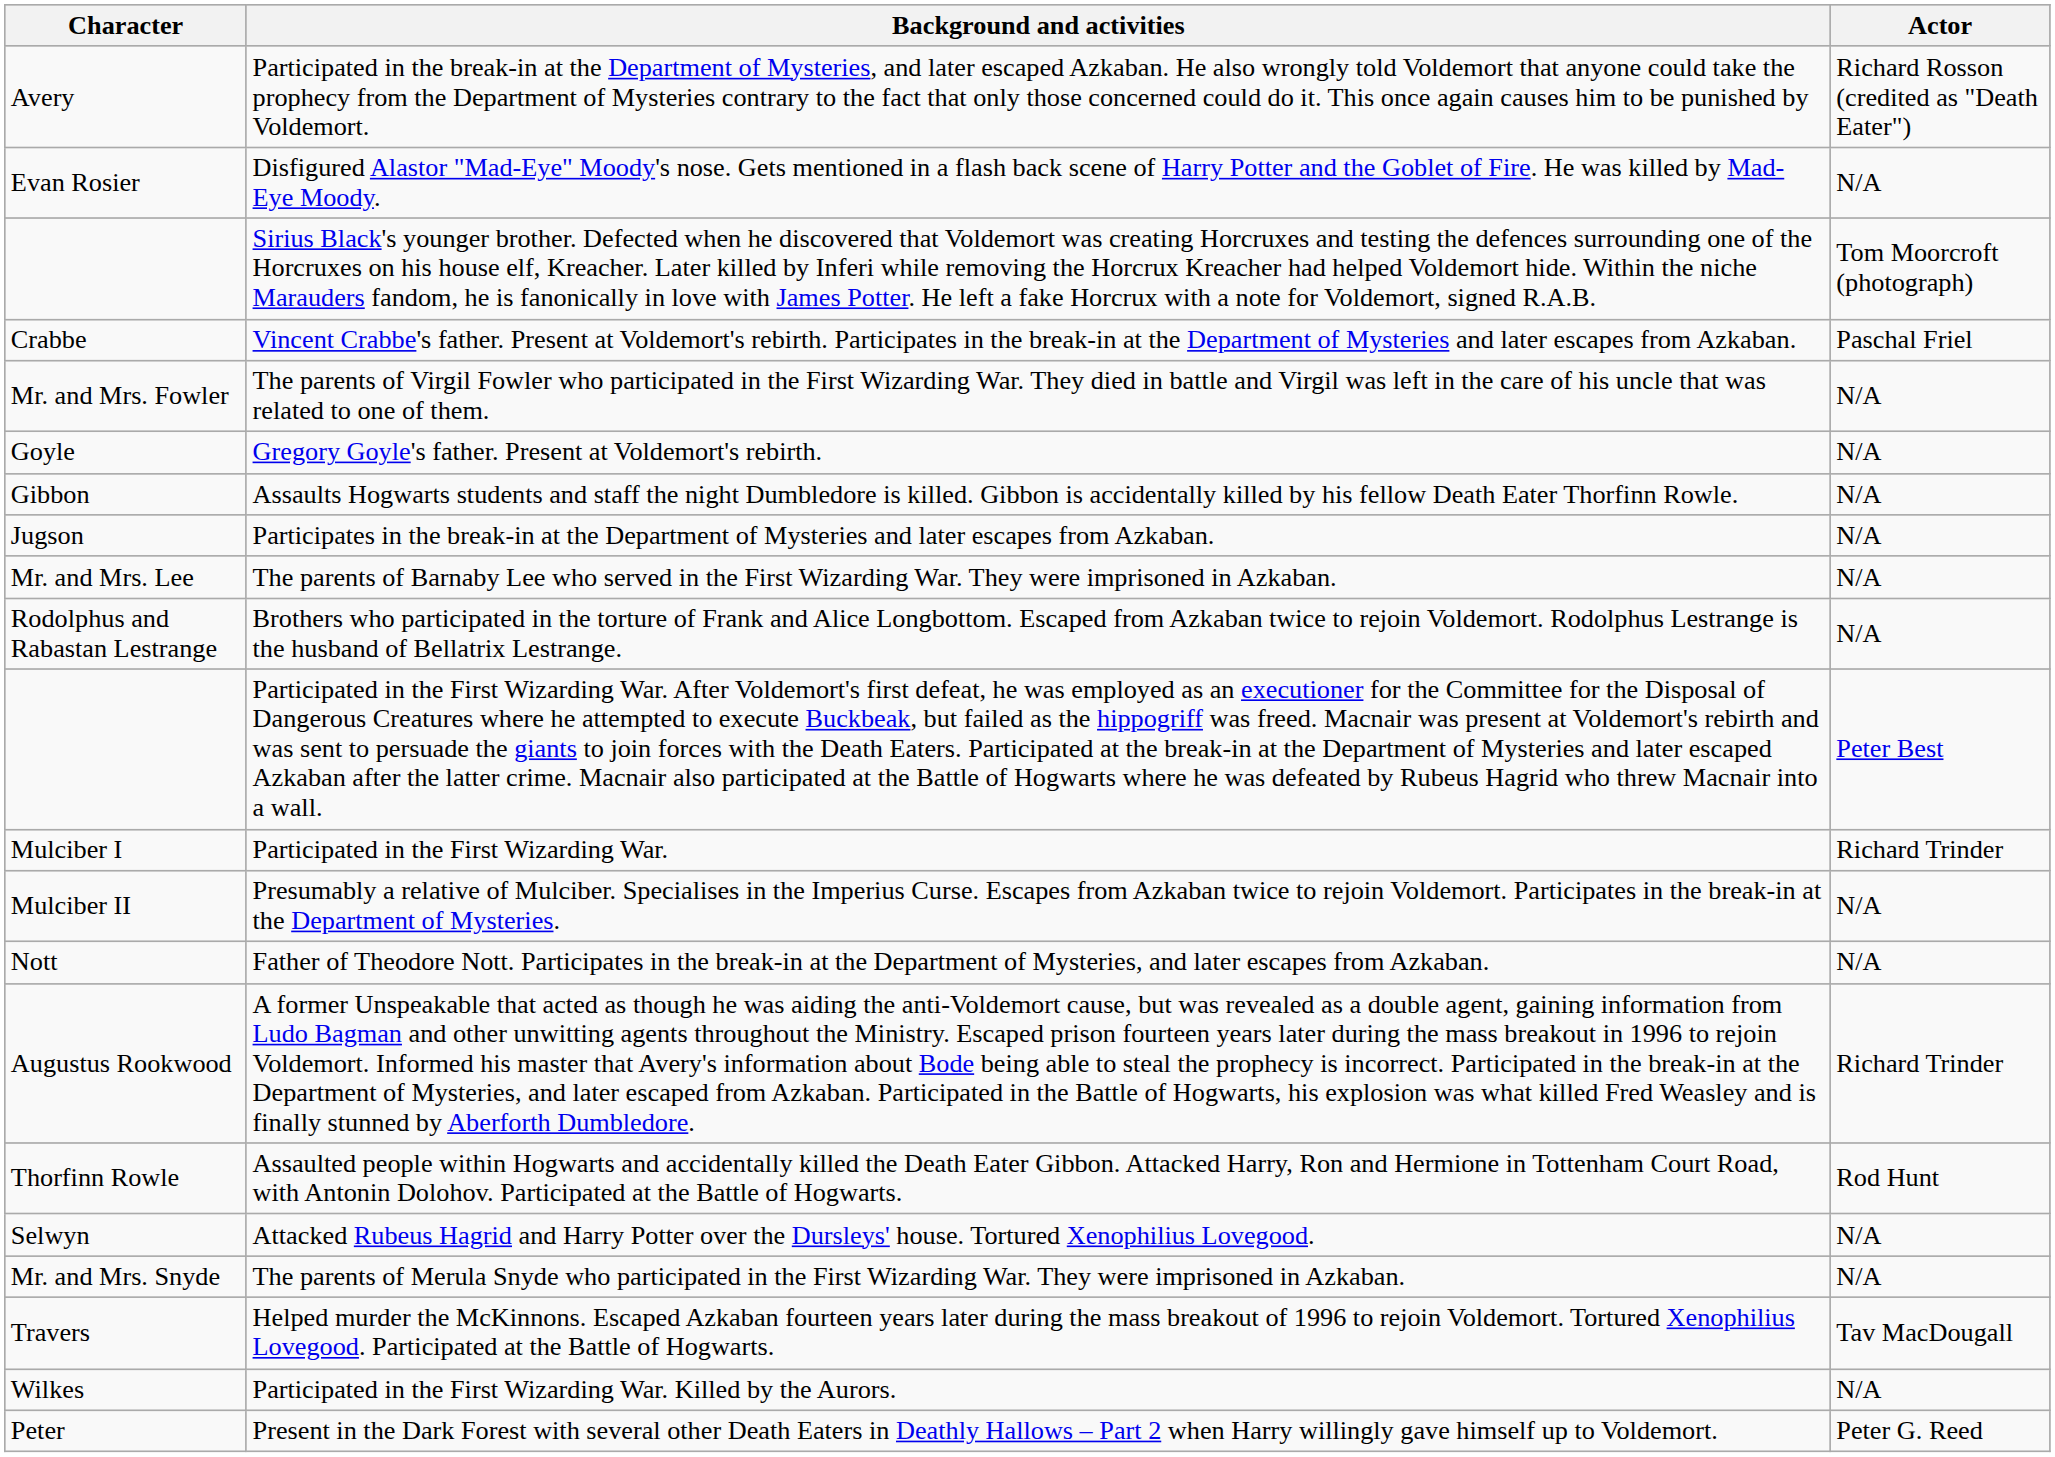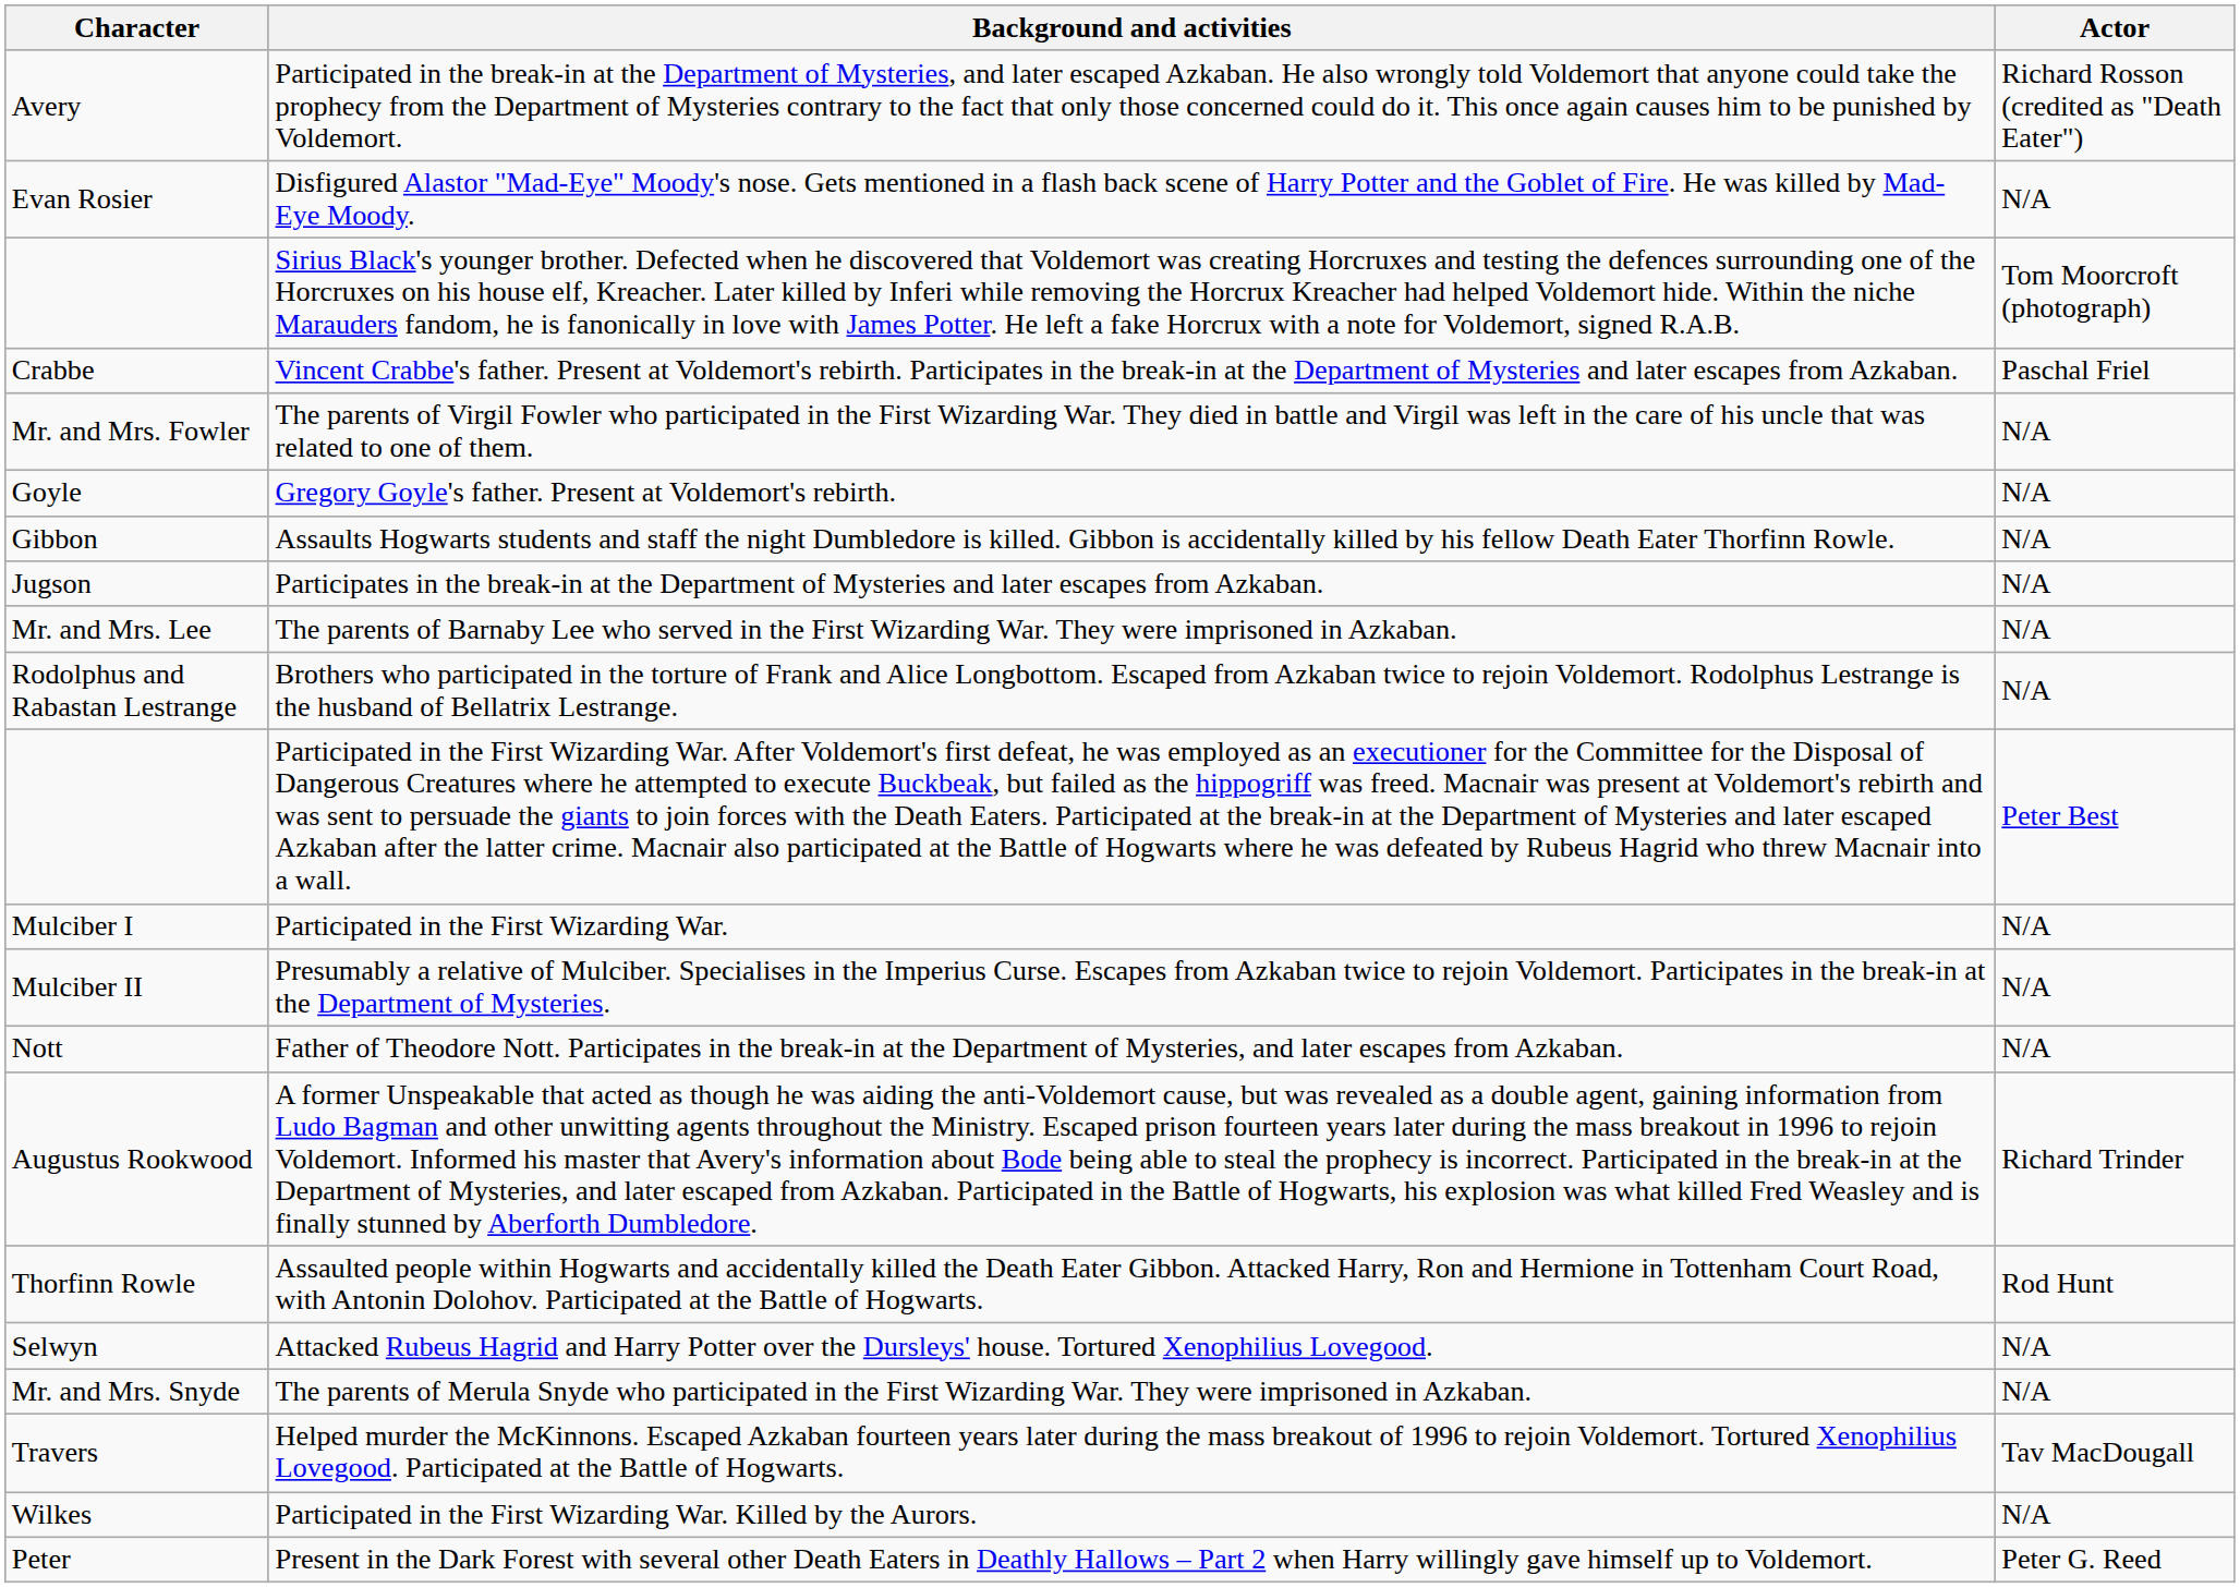Participated in the First Wizarding War. | Actor: Richard Trinder -> N/A
